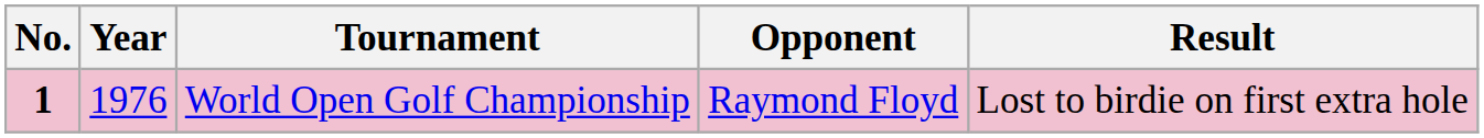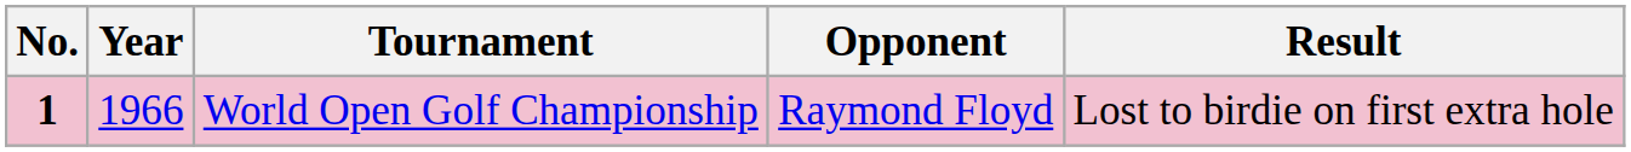World Open Golf Championship | Year: 1976 -> 1966
